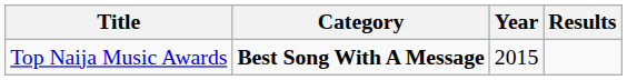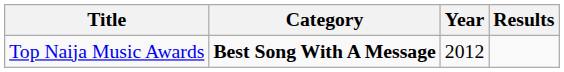Top Naija Music Awards | Year: 2015 -> 2012
